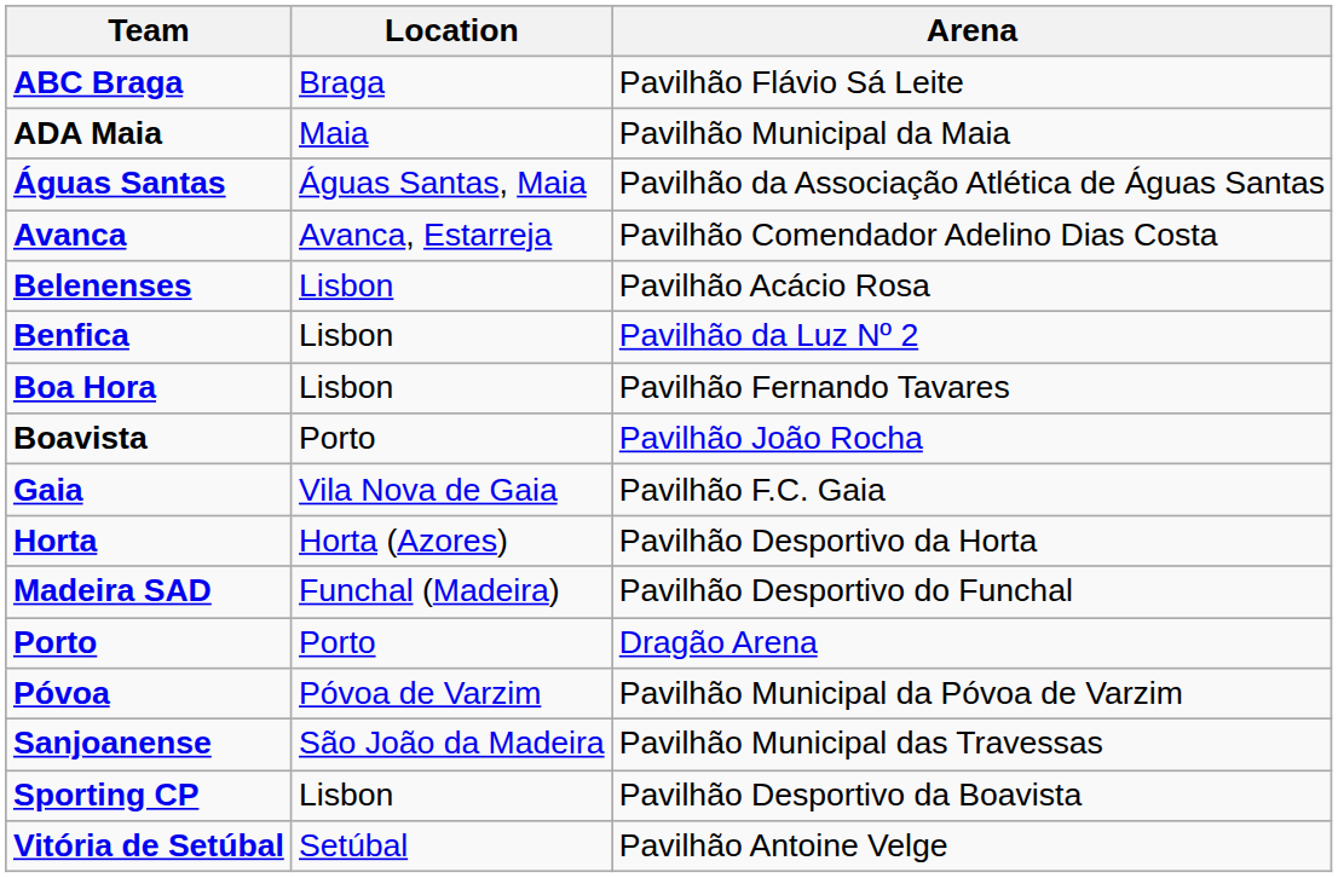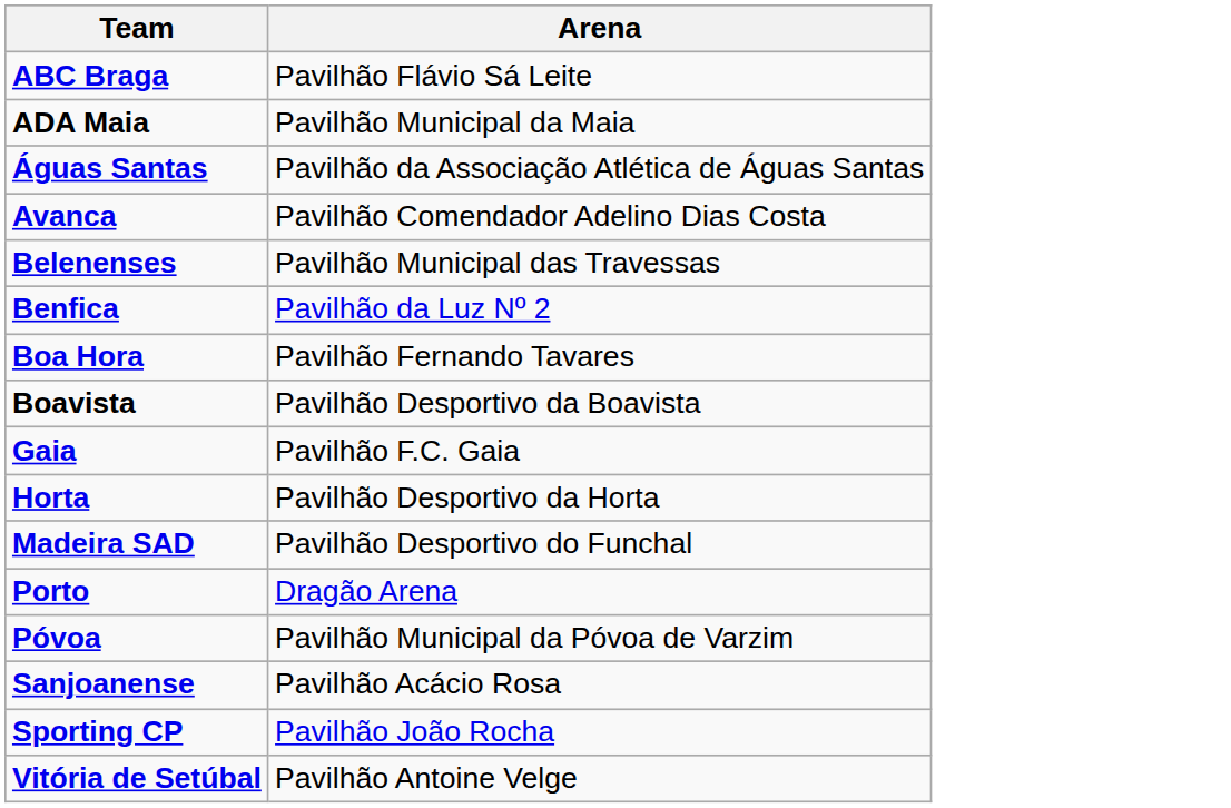- column: Location | Braga | Maia | Águas Santas, Maia | Avanca, Estarreja | Lisbon | Lisbon | Lisbon | Porto | Vila Nova de Gaia | Horta (Azores) | Funchal (Madeira) | Porto | Póvoa de Varzim | São João da Madeira | Lisbon | Setúbal
Belenenses | Arena: Pavilhão Acácio Rosa -> Pavilhão Municipal das Travessas
Boavista | Arena: Pavilhão João Rocha -> Pavilhão Desportivo da Boavista
Sanjoanense | Arena: Pavilhão Municipal das Travessas -> Pavilhão Acácio Rosa
Sporting CP | Arena: Pavilhão Desportivo da Boavista -> Pavilhão João Rocha
